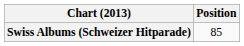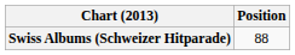Swiss Albums (Schweizer Hitparade) | Position: 85 -> 88
